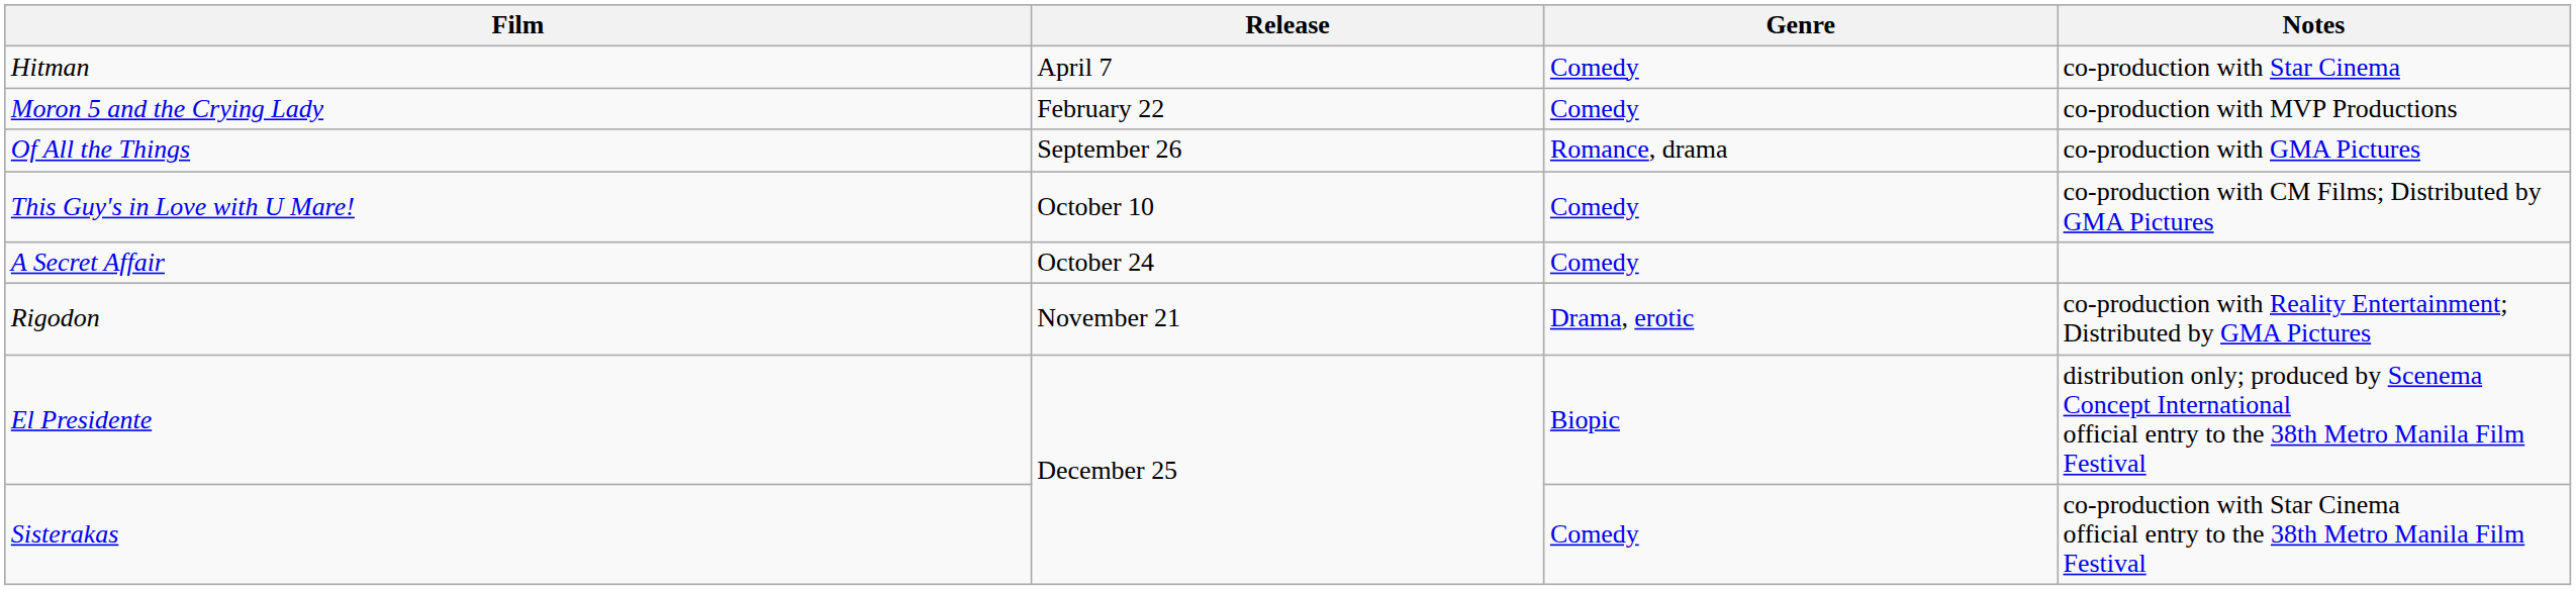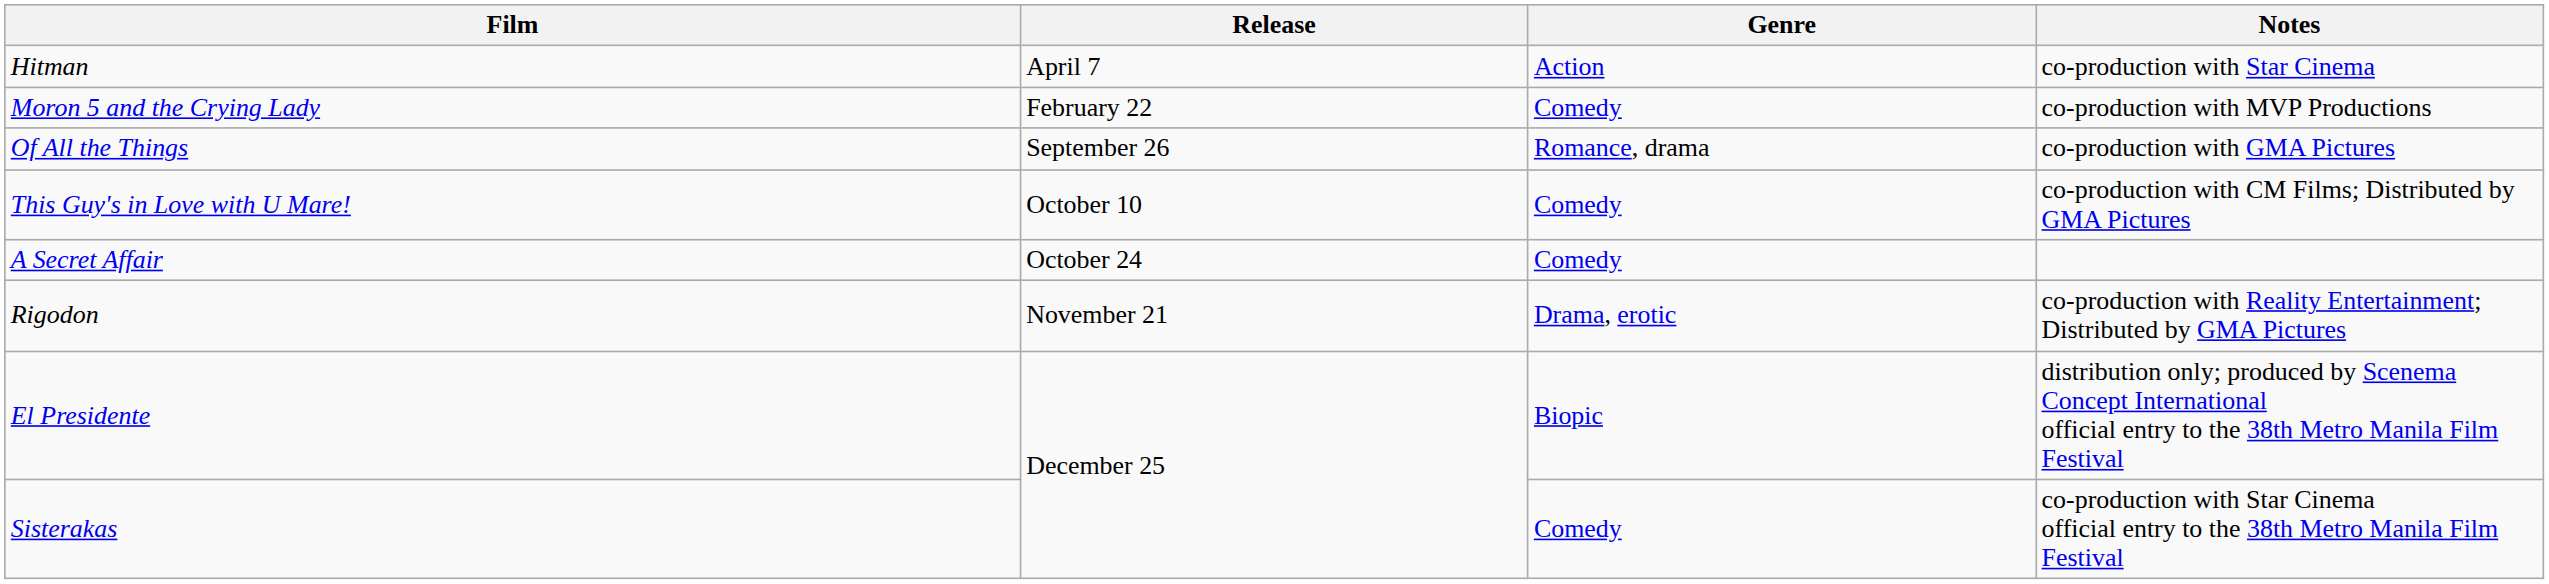Hitman | Genre: Comedy -> Action
